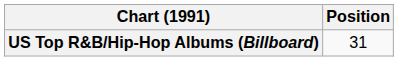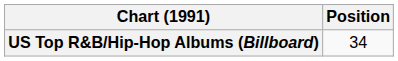US Top R&B/Hip-Hop Albums (Billboard) | Position: 31 -> 34
